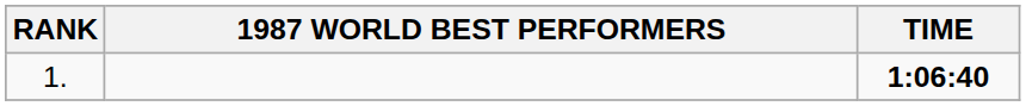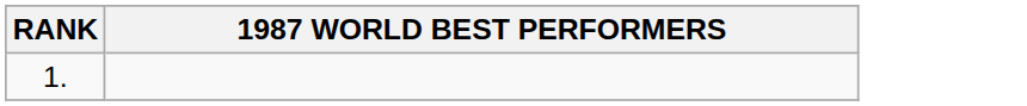- column: TIME | 1:06:40
